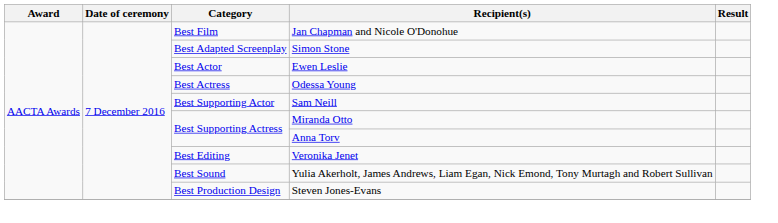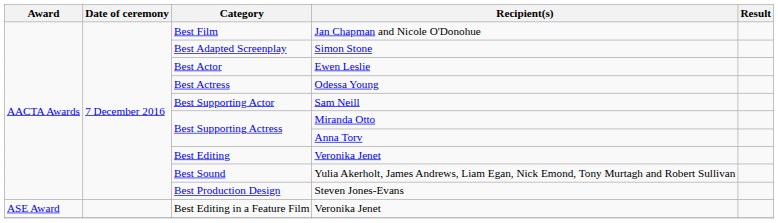+ row: ASE Award | Best Editing in a Feature Film | Veronika Jenet
